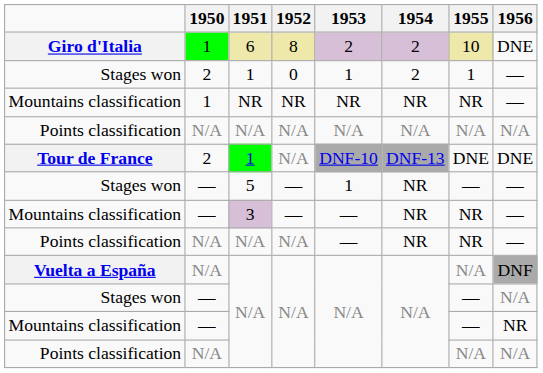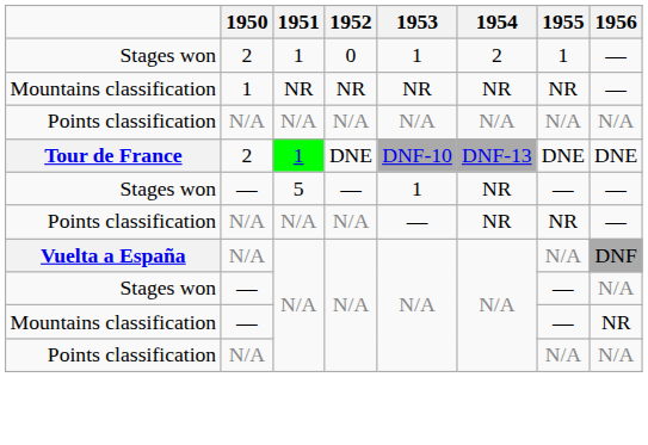- row: Giro d'Italia | 1 | 6 | 8 | 2 | 2 | 10 | DNE
Tour de France | 1952: N/A -> DNE
- row: Mountains classification | — | 3 | — | — | NR | NR | —
